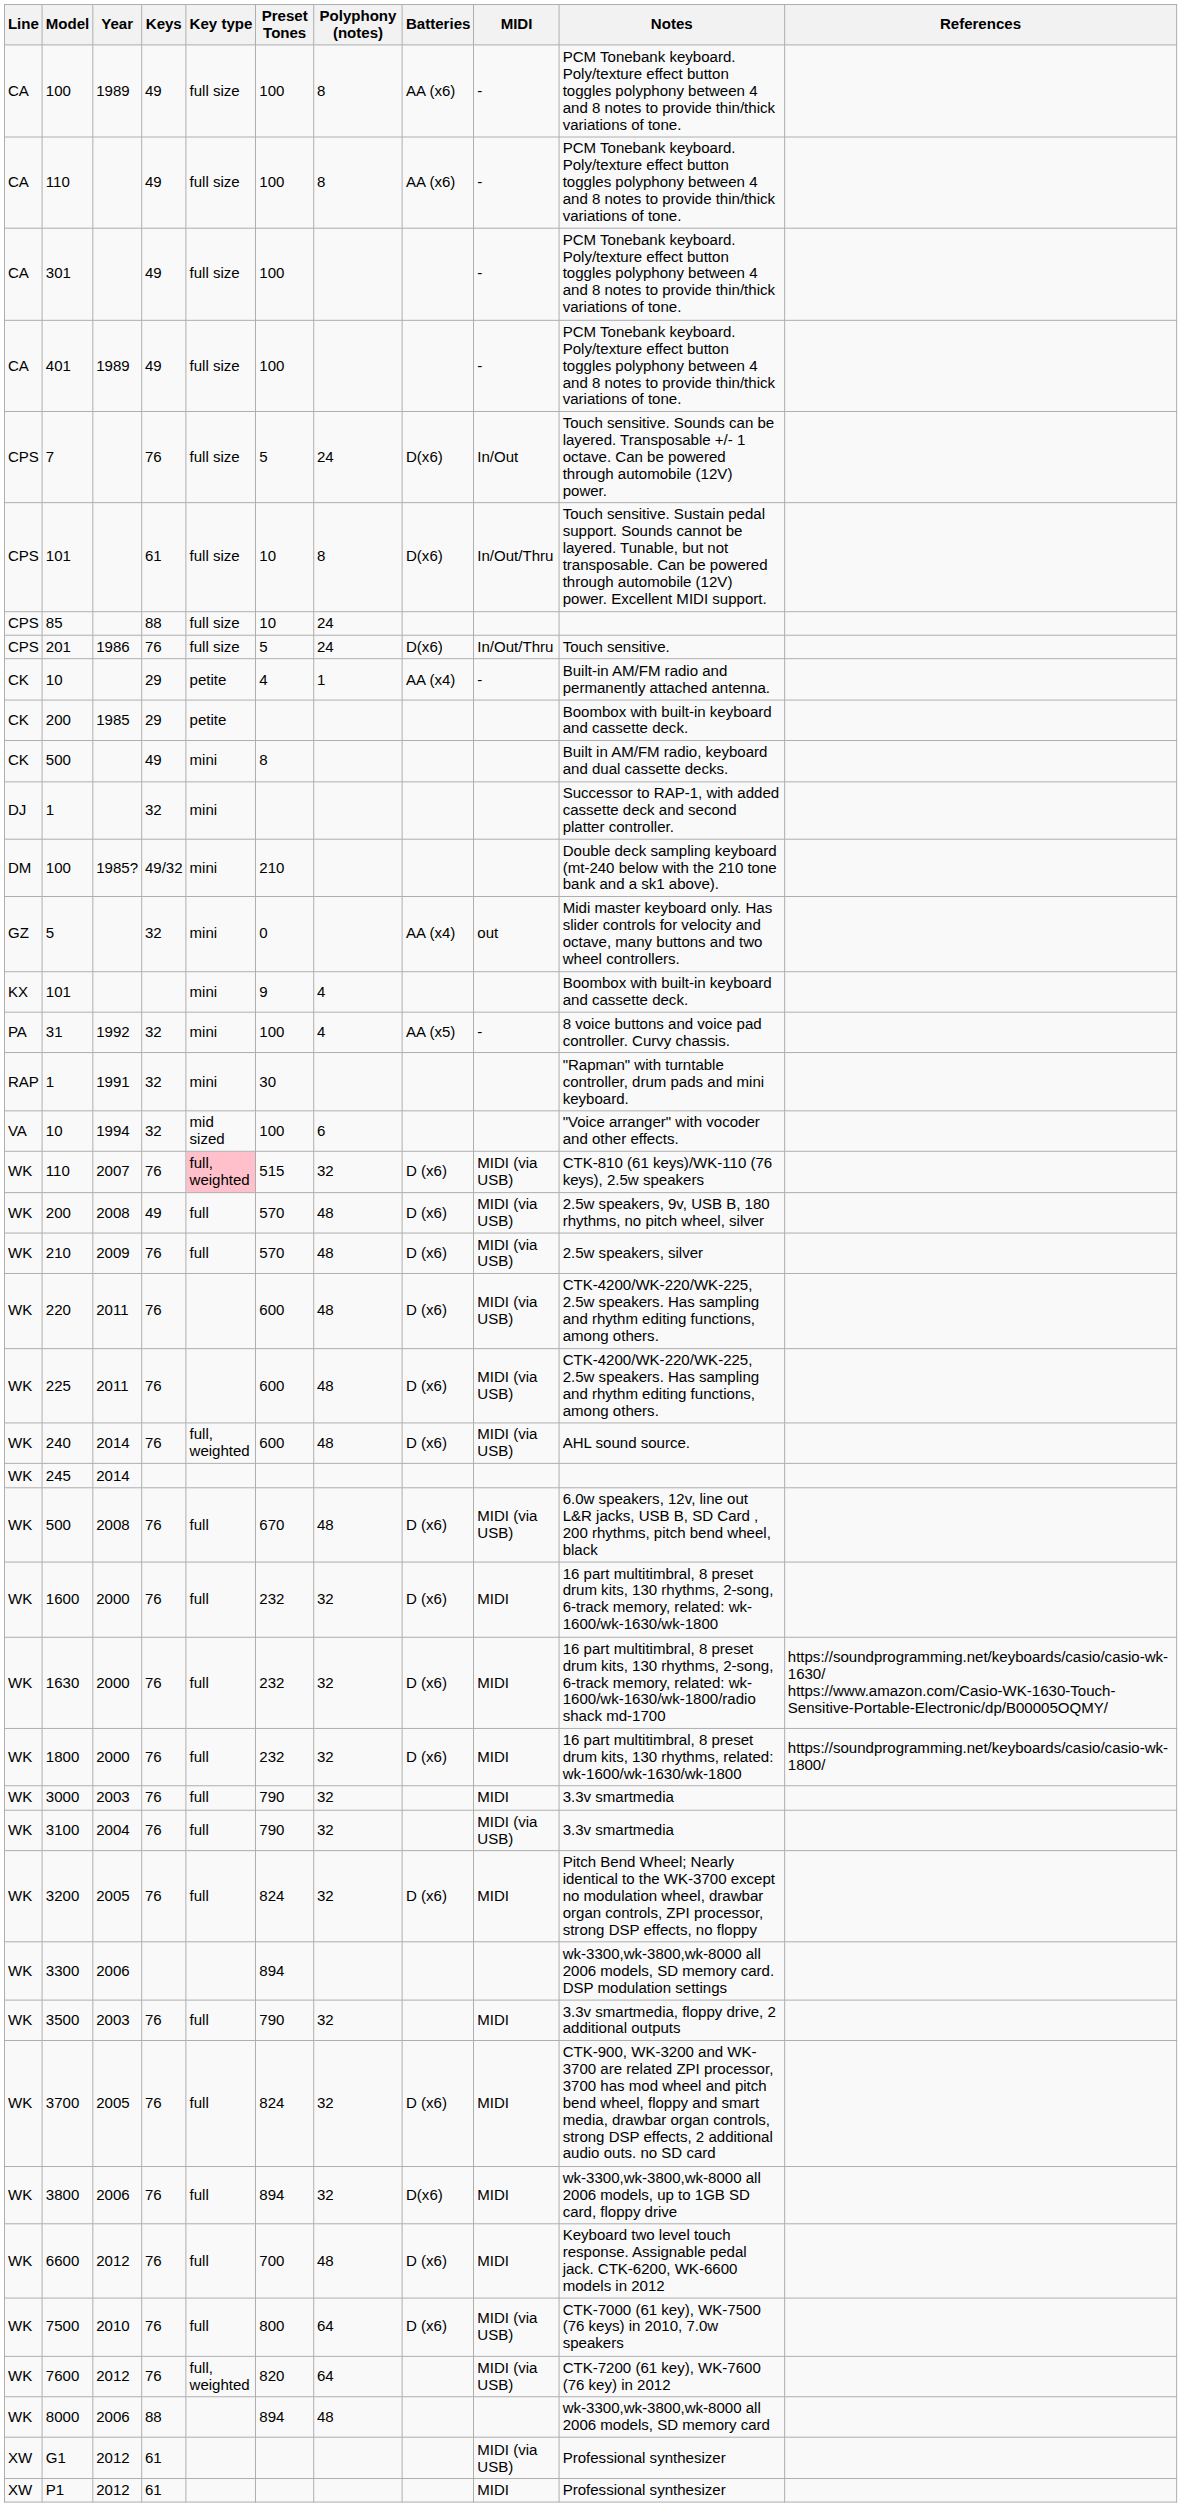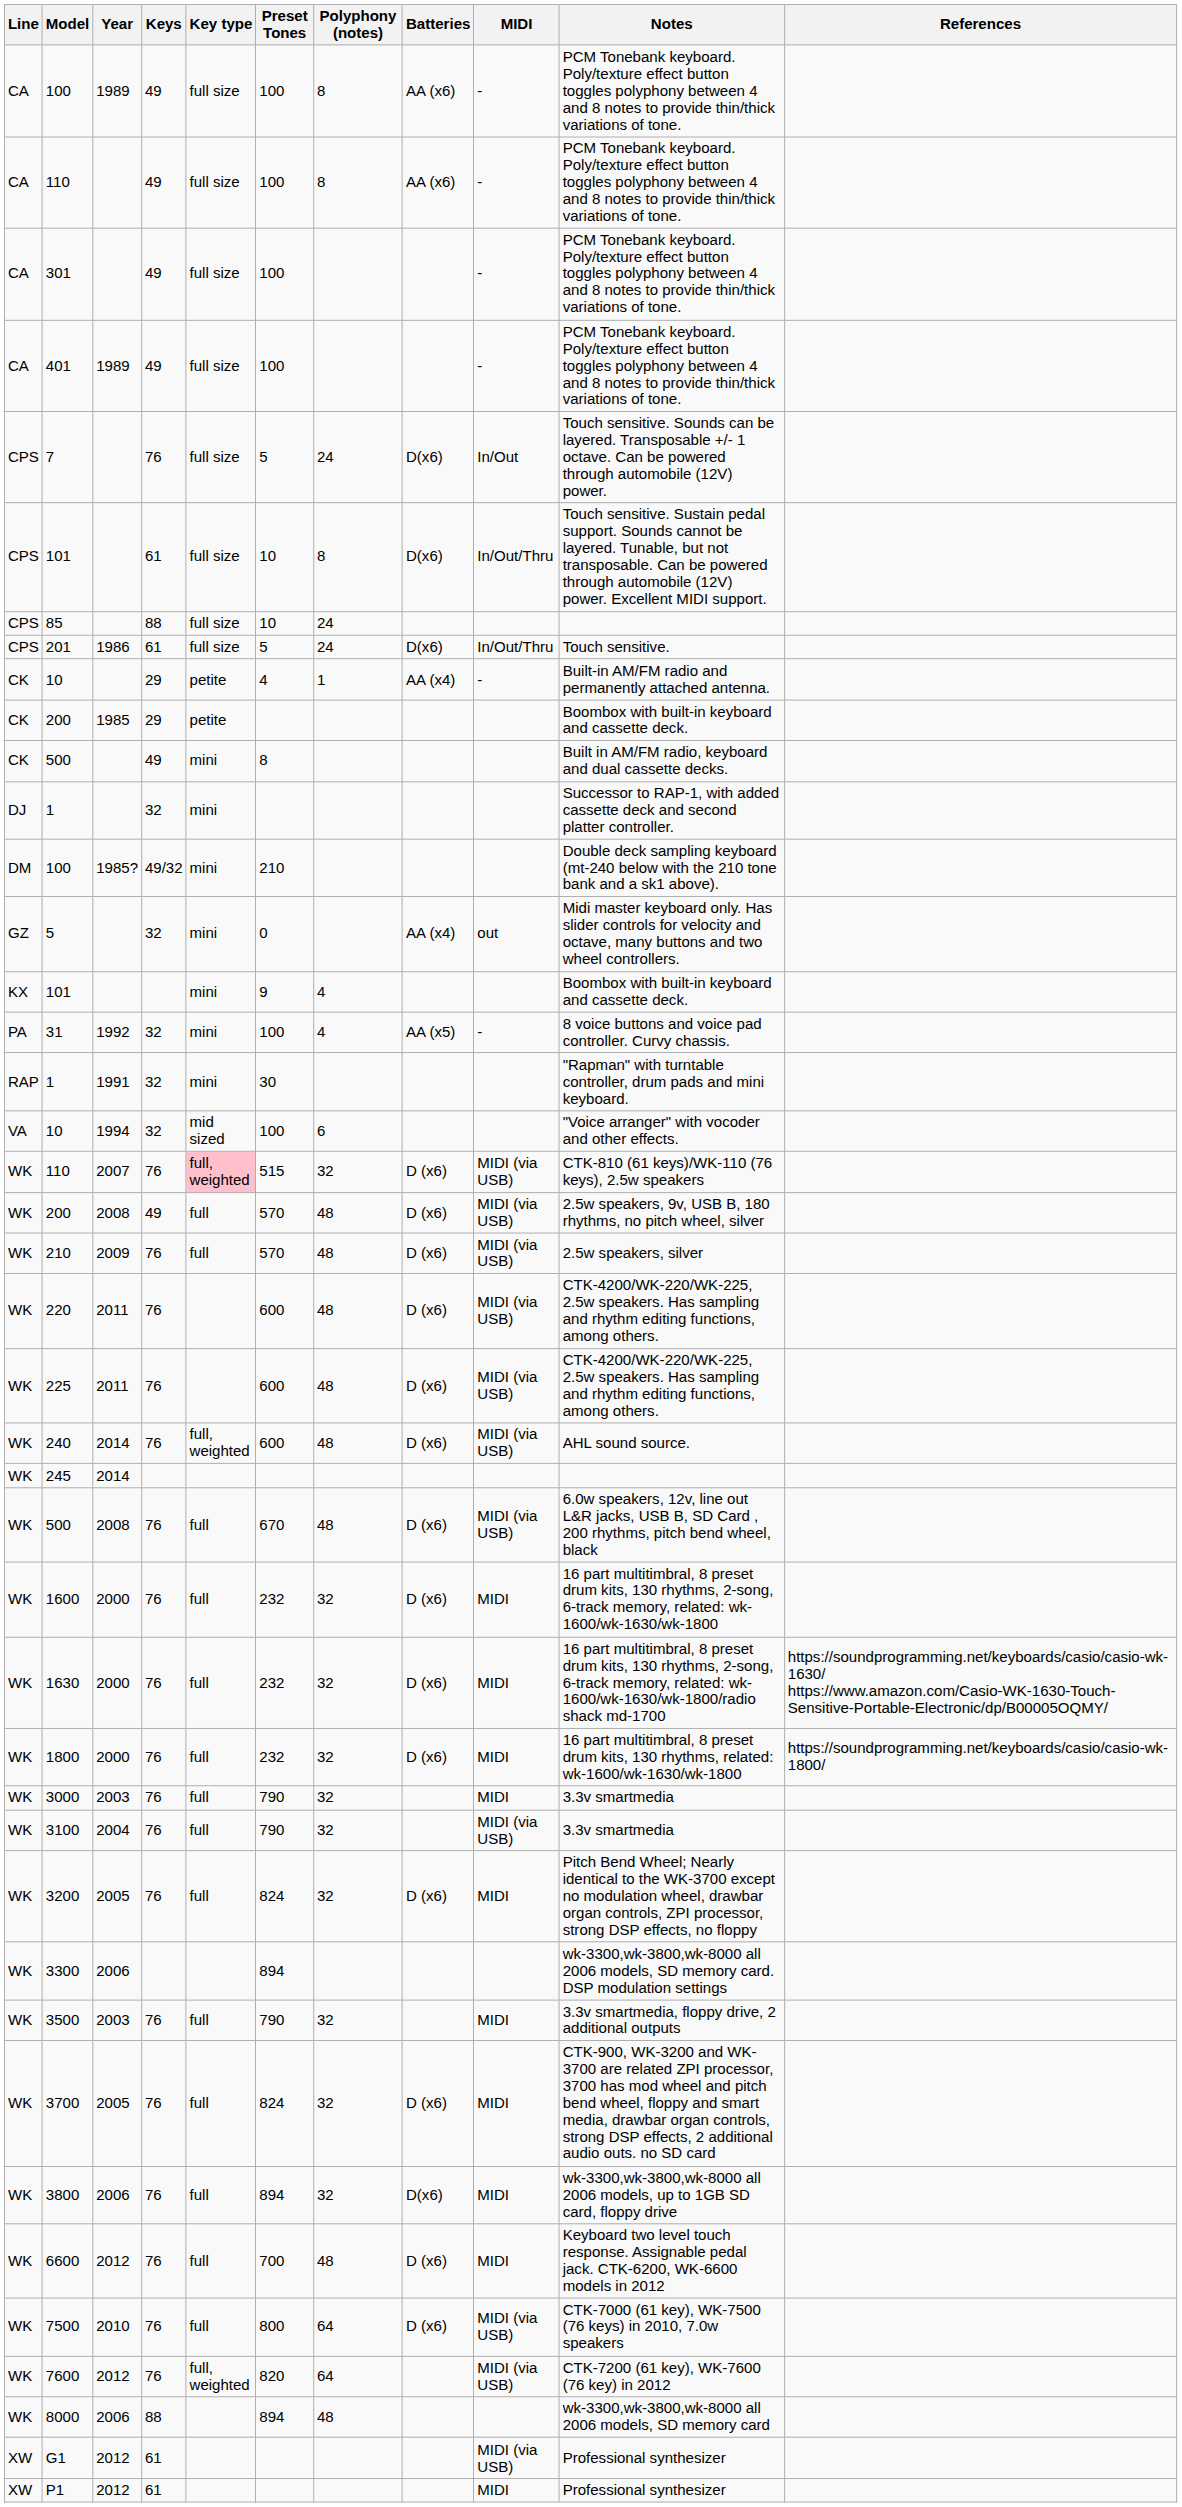201 | Keys: 76 -> 61
